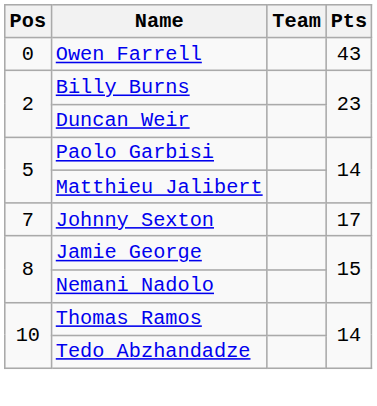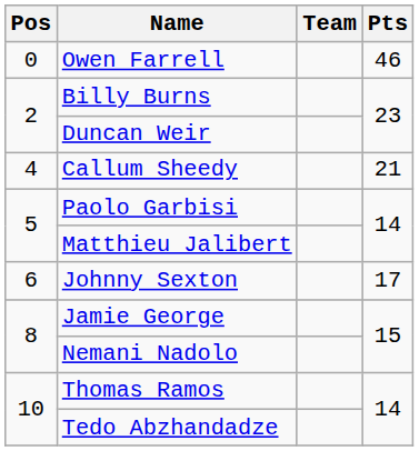Owen Farrell | Pts: 43 -> 46
+ row: 4 | Callum Sheedy | 21
Johnny Sexton | Pos: 7 -> 6
